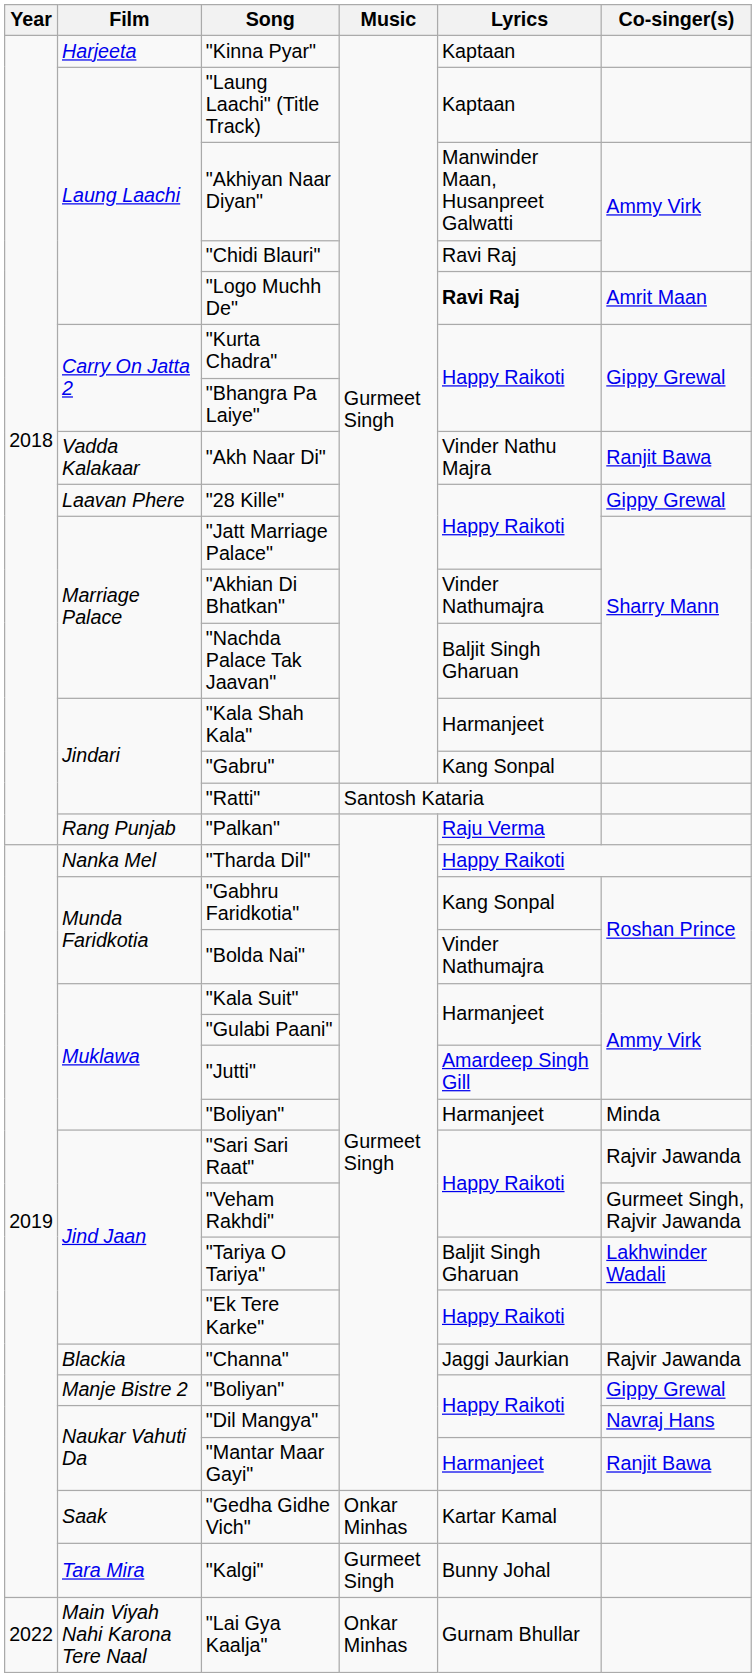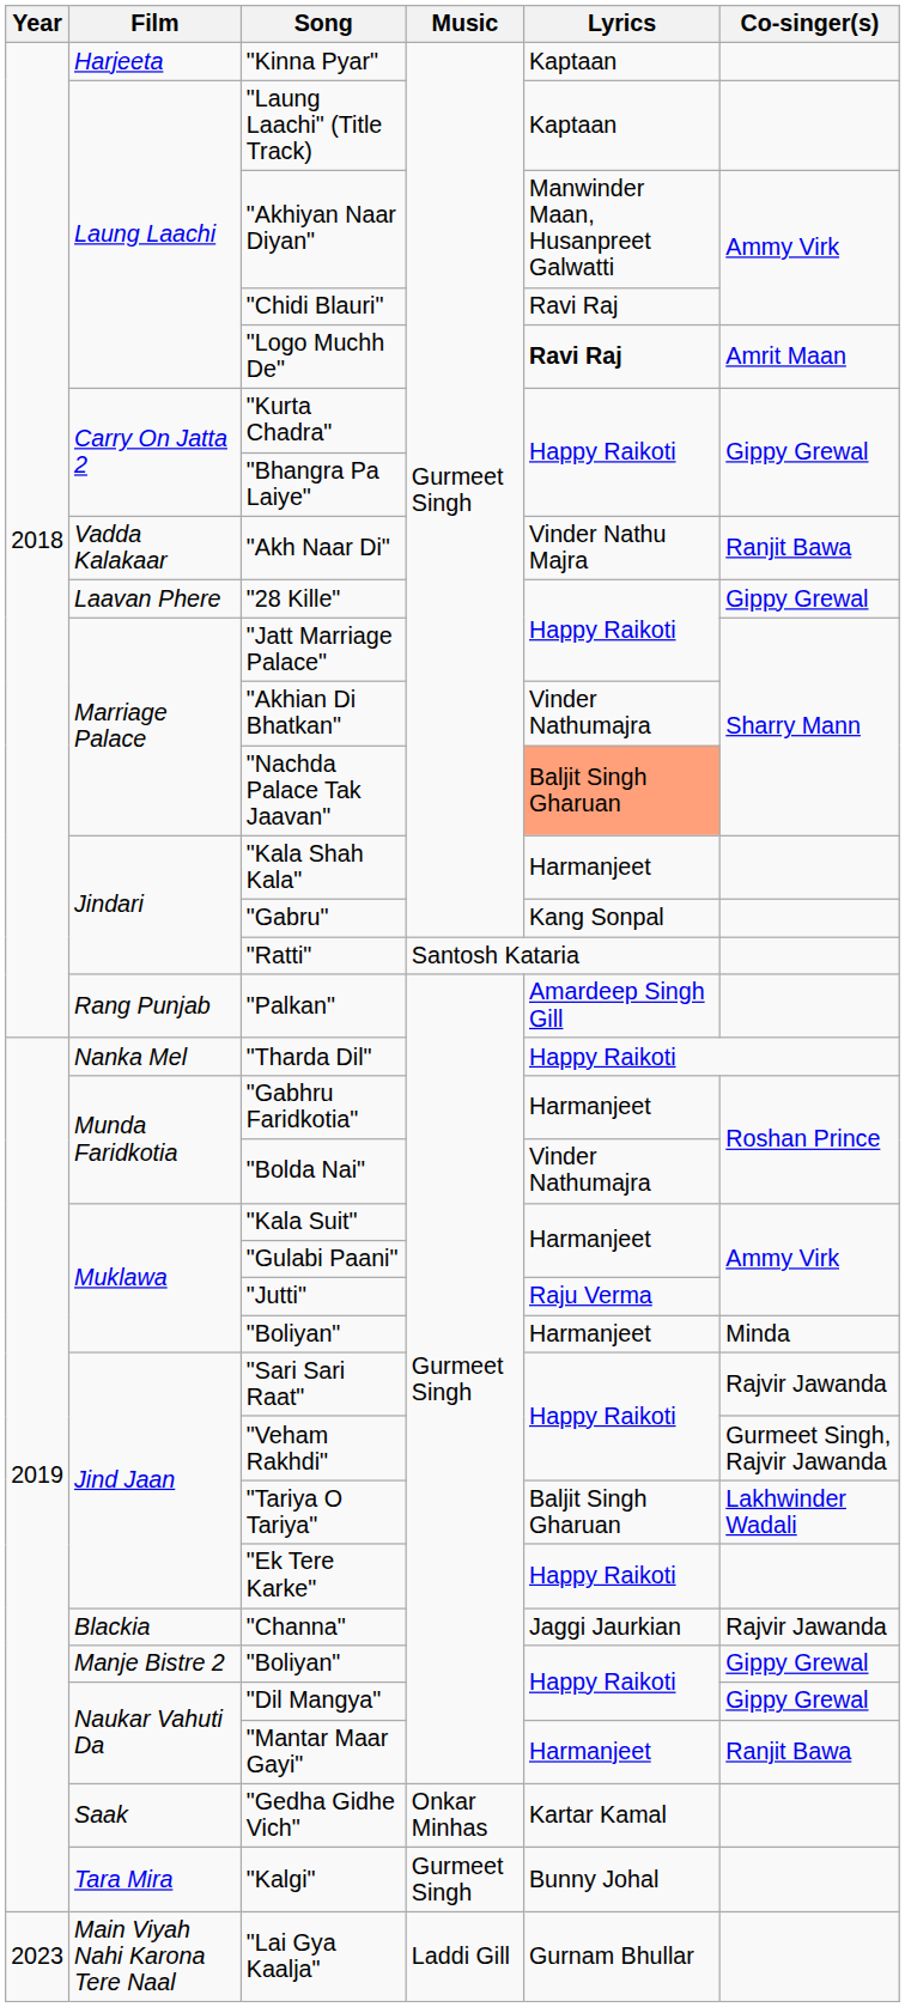"Nachda Palace Tak Jaavan" | Lyrics: no background -> lightsalmon background
"Palkan" | Lyrics: Raju Verma -> Amardeep Singh Gill
"Gabhru Faridkotia" | Lyrics: Kang Sonpal -> Harmanjeet
"Jutti" | Lyrics: Amardeep Singh Gill -> Raju Verma
"Dil Mangya" | Co-singer(s): Navraj Hans -> Gippy Grewal
"Lai Gya Kaalja" | Year: 2022 -> 2023
"Lai Gya Kaalja" | Music: Onkar Minhas -> Laddi Gill
